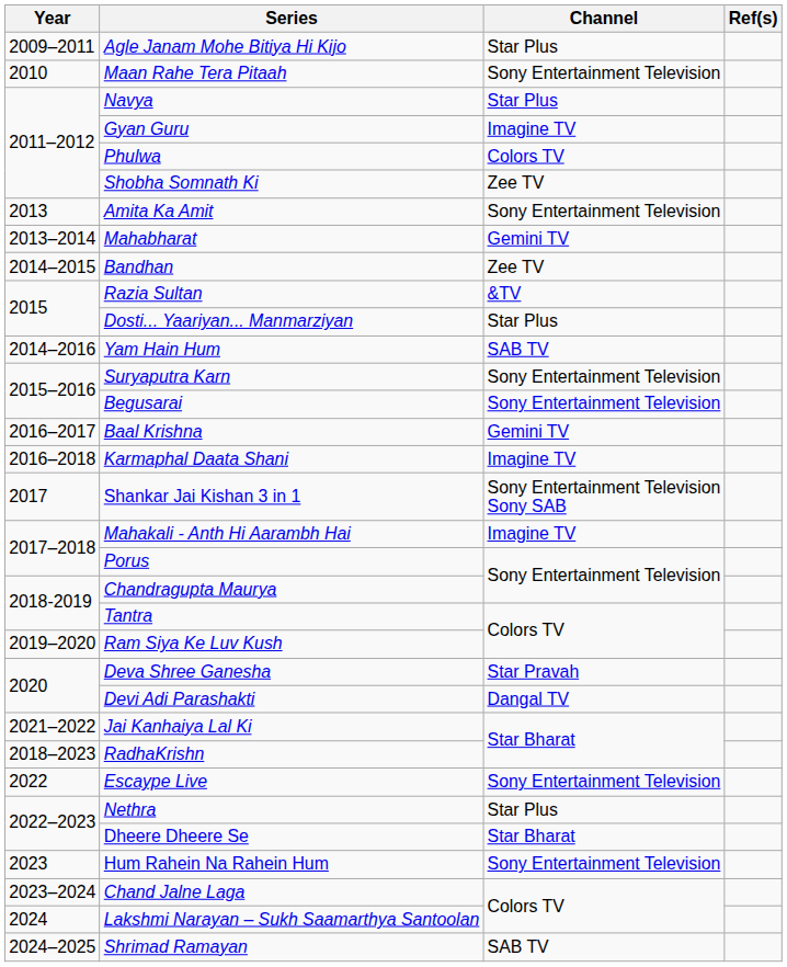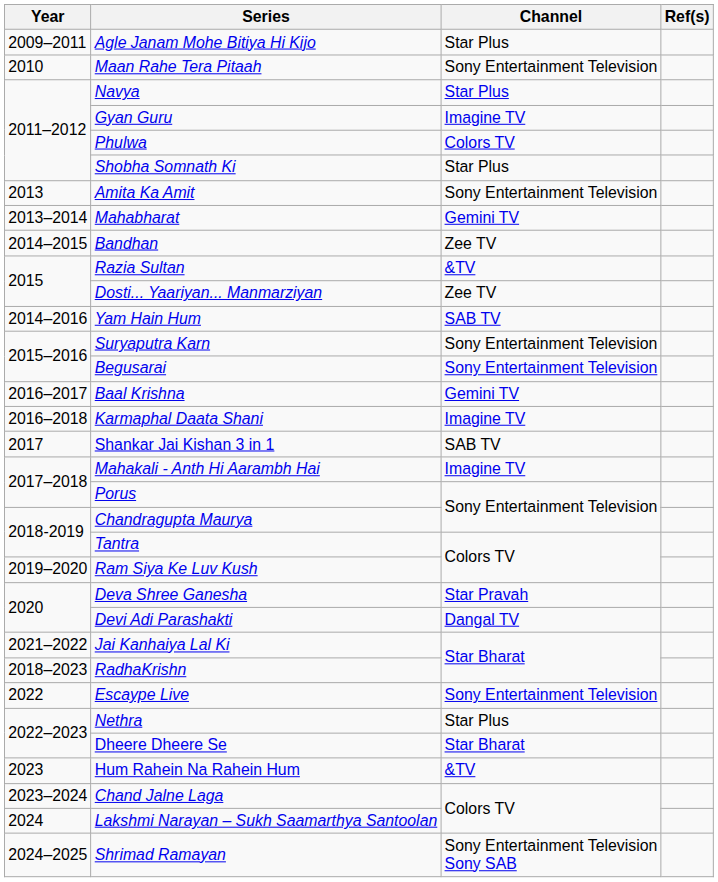Shobha Somnath Ki | Channel: Zee TV -> Star Plus
Dosti... Yaariyan... Manmarziyan | Channel: Star Plus -> Zee TV
Shankar Jai Kishan 3 in 1 | Channel: Sony Entertainment Television Sony SAB -> SAB TV
Hum Rahein Na Rahein Hum | Channel: Sony Entertainment Television -> &TV
Shrimad Ramayan | Channel: SAB TV -> Sony Entertainment Television Sony SAB
